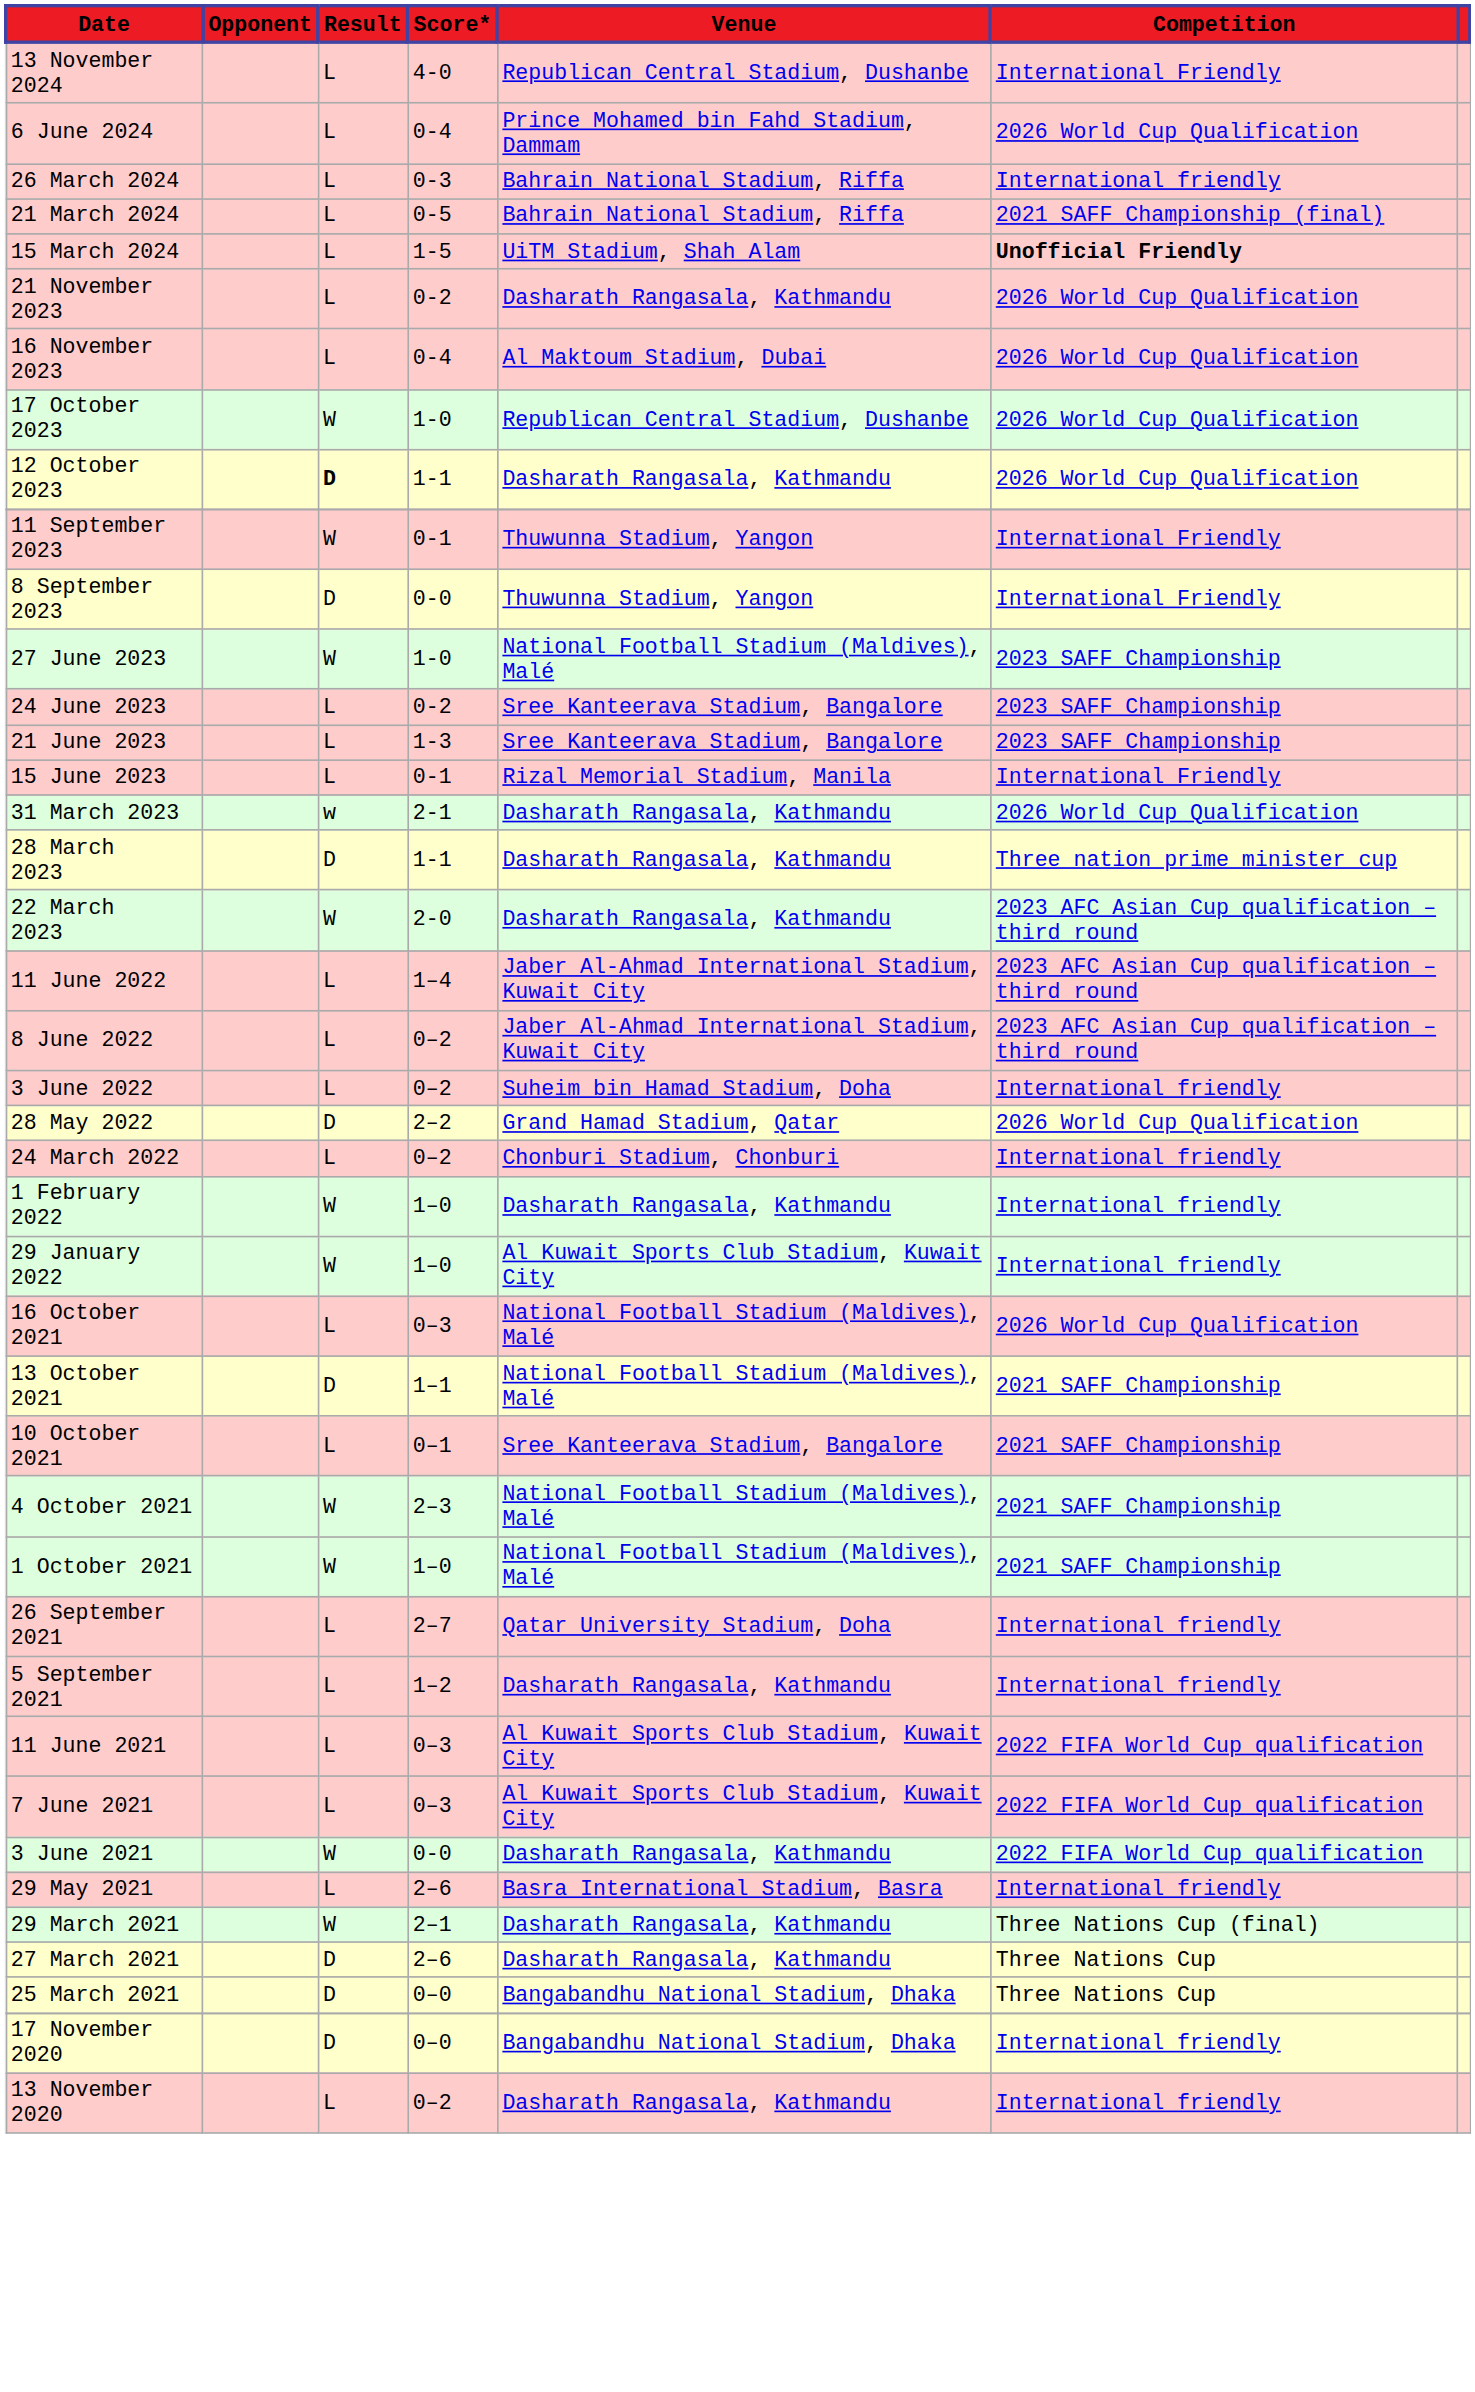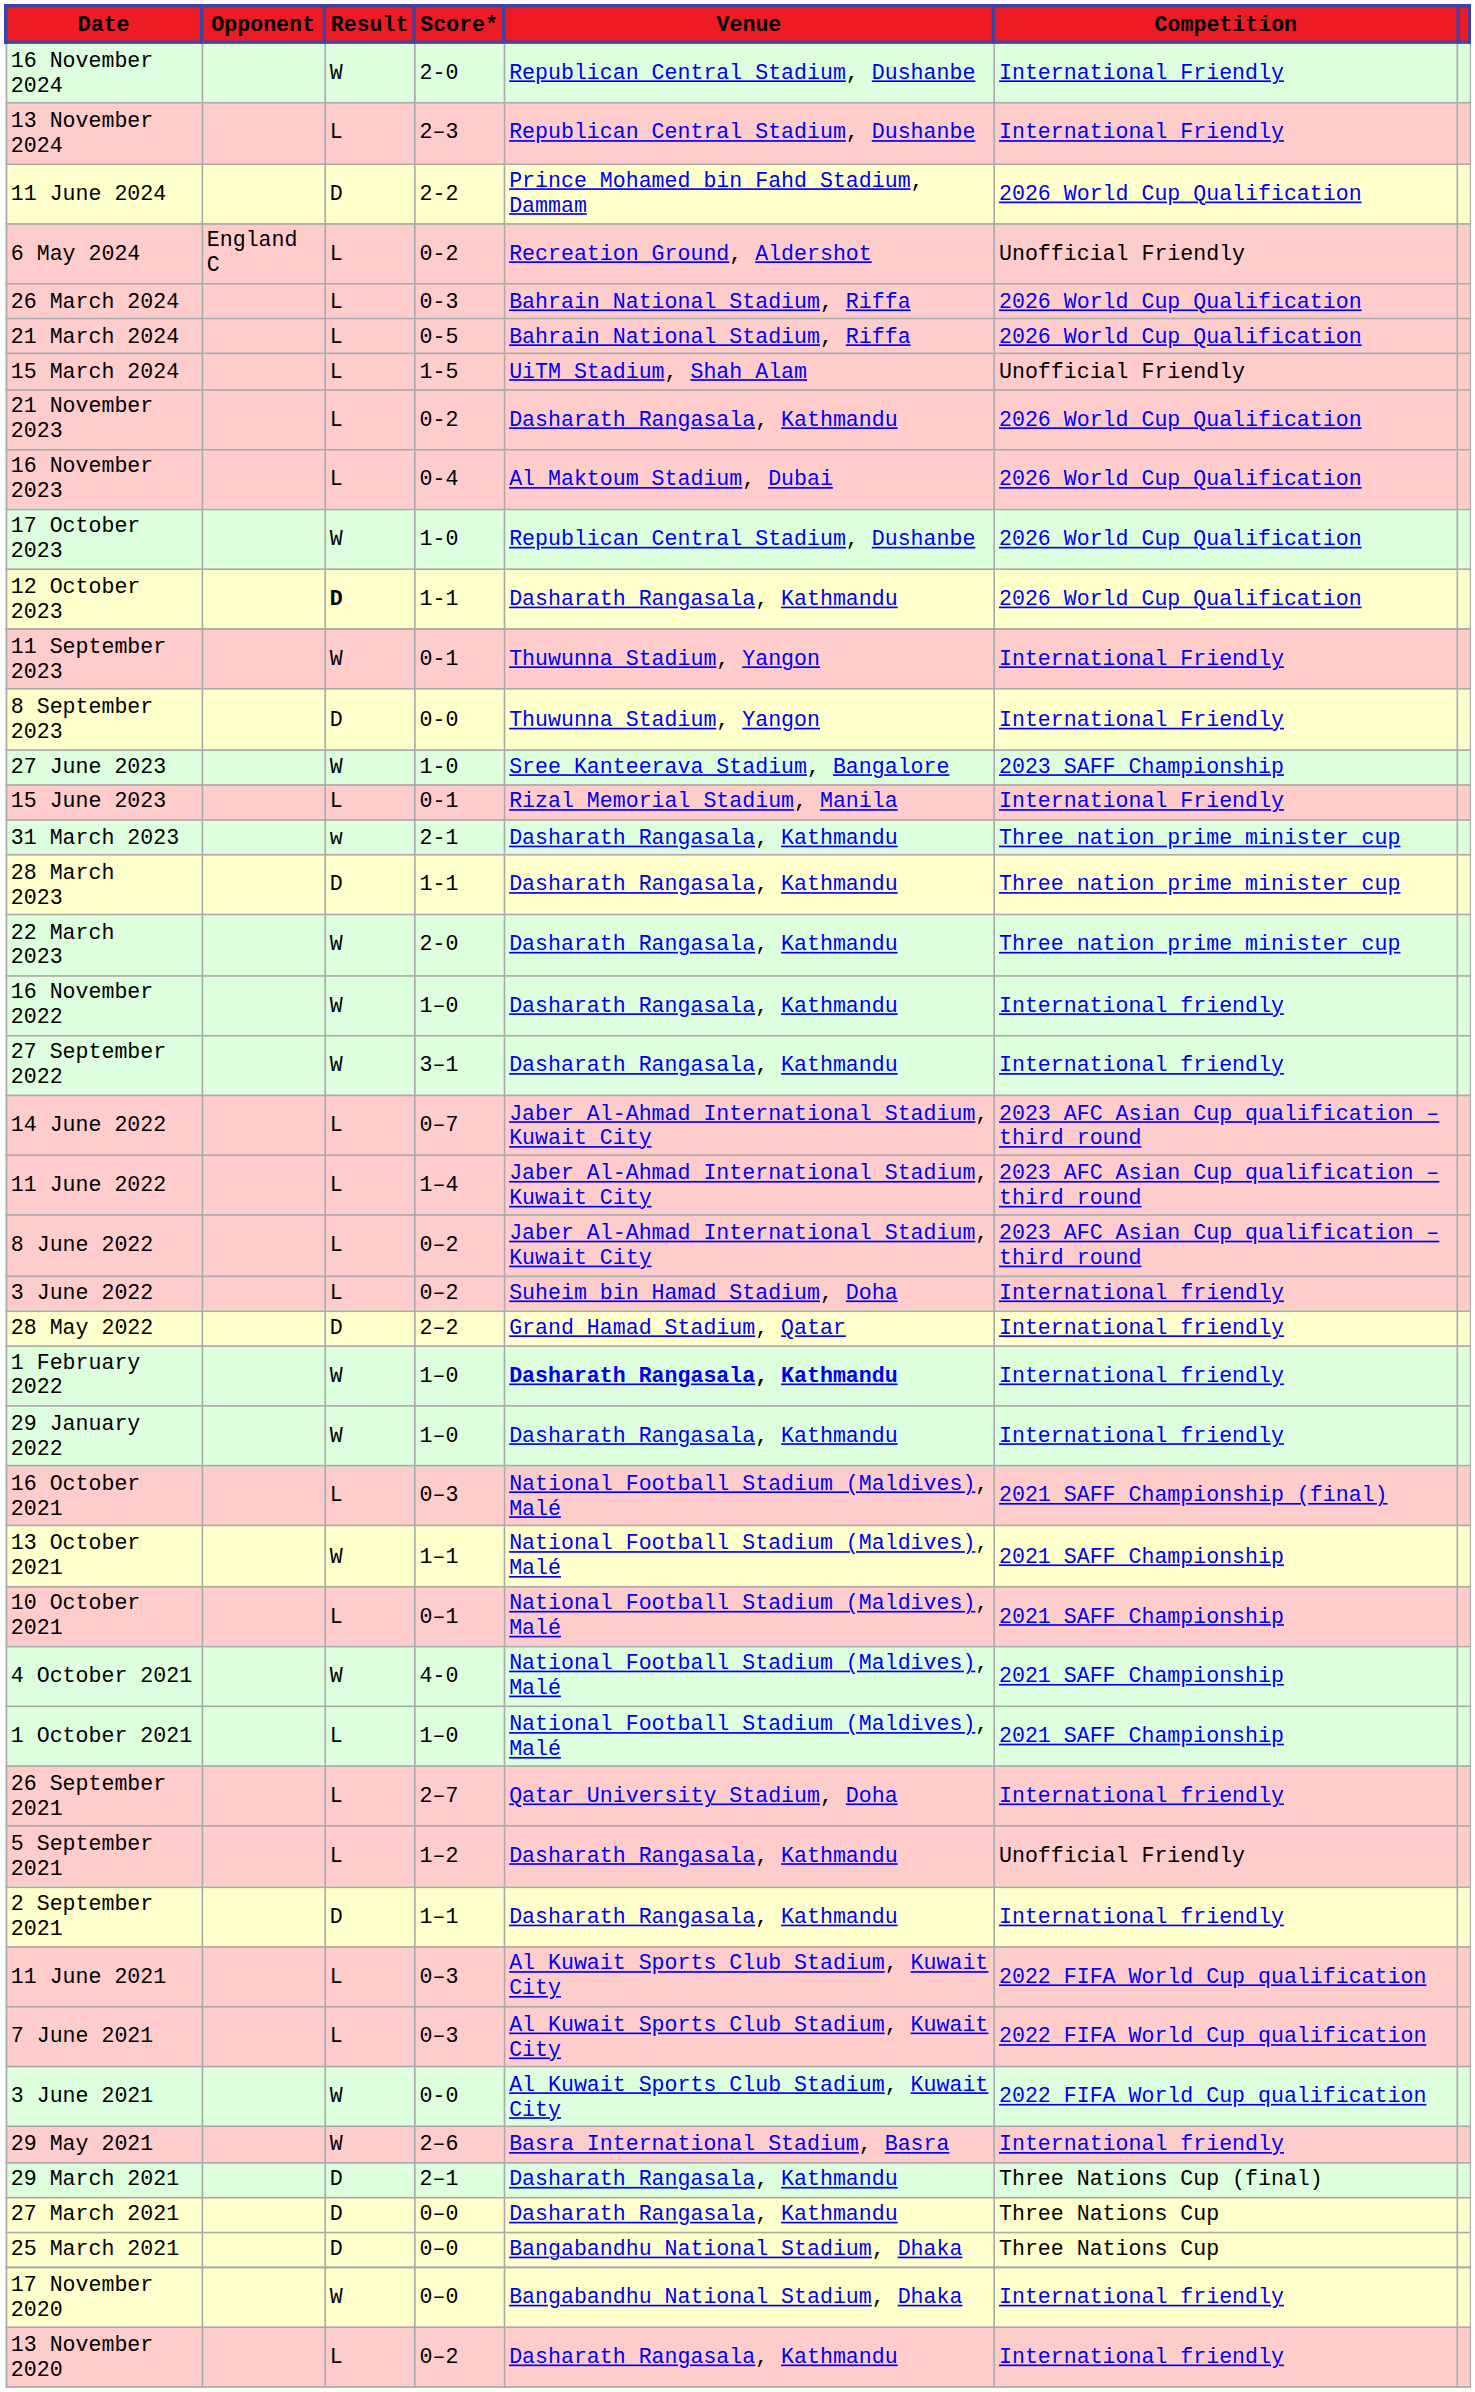+ row: 16 November 2024 | W | 2-0 | Republican Central Stadium, Dushanbe | International Friendly
13 November 2024 | Score*: 4-0 -> 2–3
+ row: 11 June 2024 | D | 2-2 | Prince Mohamed bin Fahd Stadium, Dammam | 2026 World Cup Qualification
- row: 6 June 2024 | L | 0-4 | Prince Mohamed bin Fahd Stadium, Dammam | 2026 World Cup Qualification
+ row: 6 May 2024 | England C | L | 0-2 | Recreation Ground, Aldershot | Unofficial Friendly
26 March 2024 | Competition: International friendly -> 2026 World Cup Qualification
21 March 2024 | Competition: 2021 SAFF Championship (final) -> 2026 World Cup Qualification
15 March 2024 | Competition: bold -> normal
27 June 2023 | Venue: National Football Stadium (Maldives), Malé -> Sree Kanteerava Stadium, Bangalore
- row: 24 June 2023 | L | 0-2 | Sree Kanteerava Stadium, Bangalore | 2023 SAFF Championship
- row: 21 June 2023 | L | 1-3 | Sree Kanteerava Stadium, Bangalore | 2023 SAFF Championship
31 March 2023 | Competition: 2026 World Cup Qualification -> Three nation prime minister cup
22 March 2023 | Competition: 2023 AFC Asian Cup qualification – third round -> Three nation prime minister cup
+ row: 16 November 2022 | W | 1–0 | Dasharath Rangasala, Kathmandu | International friendly
+ row: 27 September 2022 | W | 3–1 | Dasharath Rangasala, Kathmandu | International friendly
+ row: 14 June 2022 | L | 0–7 | Jaber Al-Ahmad International Stadium, Kuwait City | 2023 AFC Asian Cup qualification – third round
28 May 2022 | Competition: 2026 World Cup Qualification -> International friendly
- row: 24 March 2022 | L | 0–2 | Chonburi Stadium, Chonburi | International friendly
1 February 2022 | Venue: normal -> bold
29 January 2022 | Venue: Al Kuwait Sports Club Stadium, Kuwait City -> Dasharath Rangasala, Kathmandu
16 October 2021 | Competition: 2026 World Cup Qualification -> 2021 SAFF Championship (final)
13 October 2021 | Result: D -> W
10 October 2021 | Venue: Sree Kanteerava Stadium, Bangalore -> National Football Stadium (Maldives), Malé
4 October 2021 | Score*: 2–3 -> 4-0
1 October 2021 | Result: W -> L
5 September 2021 | Competition: International friendly -> Unofficial Friendly
+ row: 2 September 2021 | D | 1–1 | Dasharath Rangasala, Kathmandu | International friendly
3 June 2021 | Venue: Dasharath Rangasala, Kathmandu -> Al Kuwait Sports Club Stadium, Kuwait City
29 May 2021 | Result: L -> W
29 March 2021 | Result: W -> D
27 March 2021 | Score*: 2–6 -> 0–0
17 November 2020 | Result: D -> W
